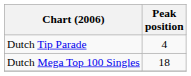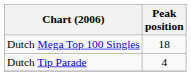rows swapped: Dutch Tip Parade <-> Dutch Mega Top 100 Singles
